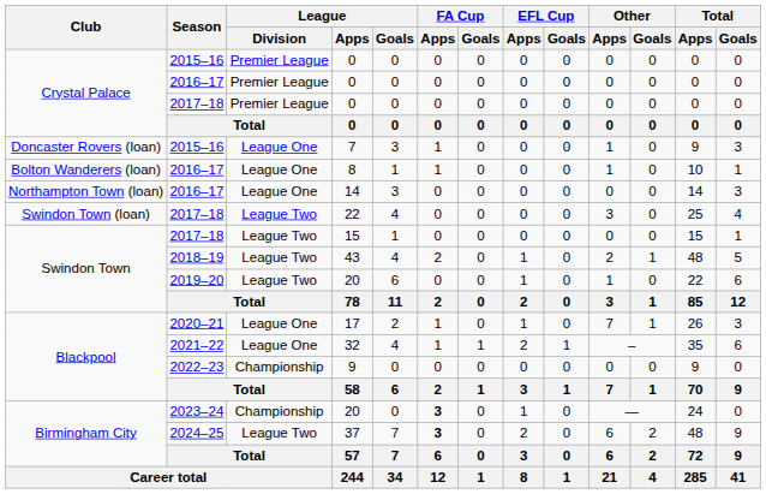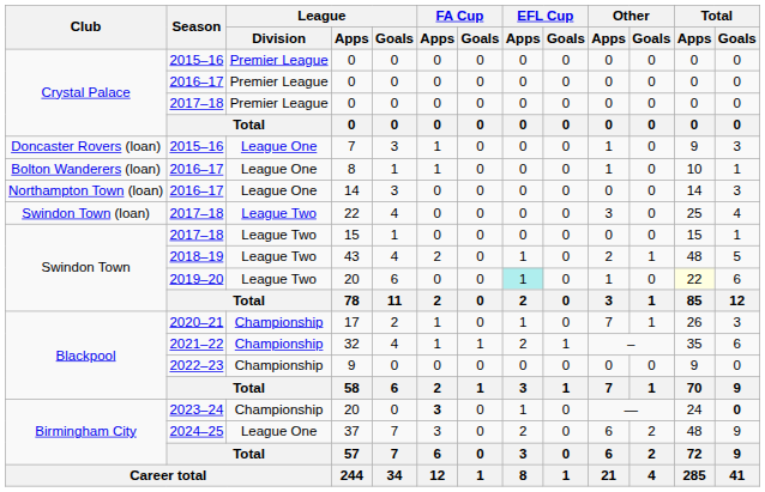2019–20 / 20 | EFL Cup / Apps: no background -> paleturquoise background
2019–20 / 20 | Total / Apps: no background -> lightyellow background
17 | League / Division: League One -> Championship
32 | League / Division: League One -> Championship
2023–24 / 20 | Total / Goals: normal -> bold
37 | League / Division: League Two -> League One
37 | FA Cup / Apps: bold -> normal
